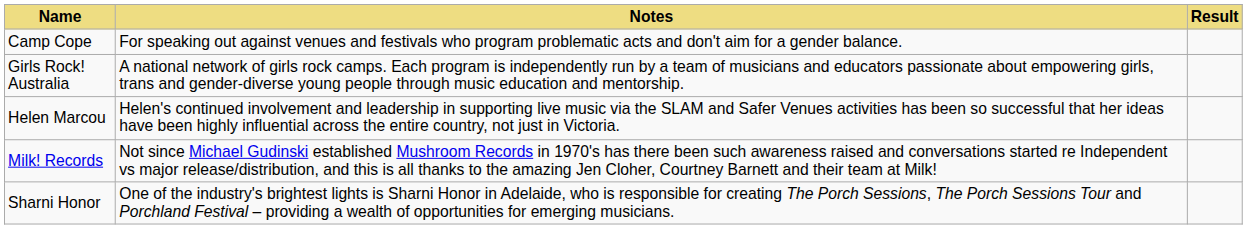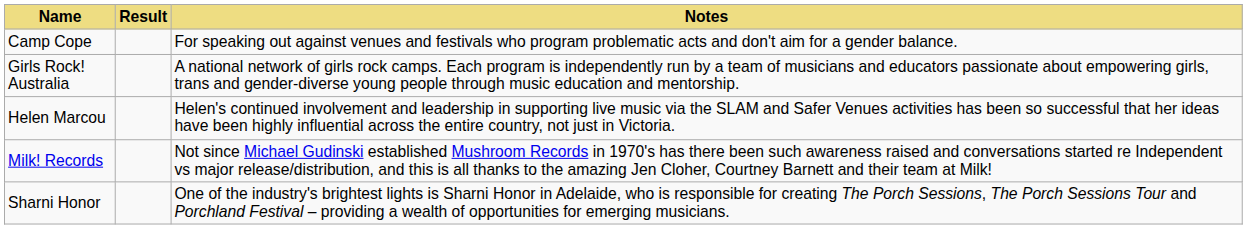columns swapped: Result <-> Notes
